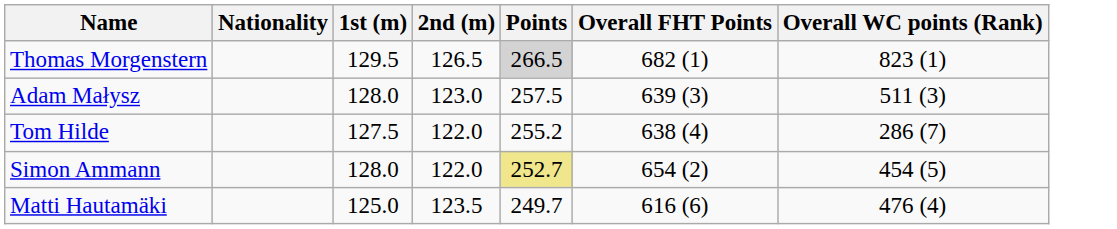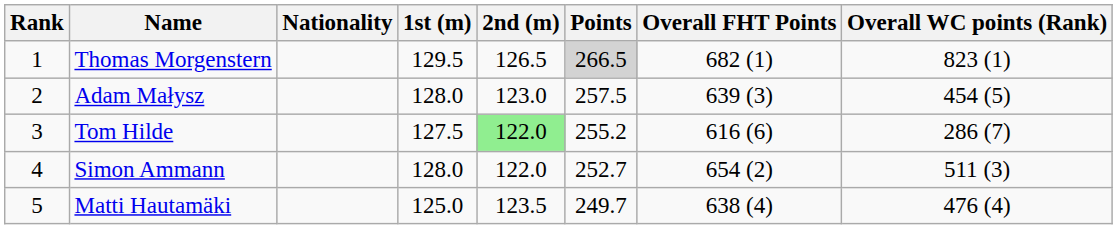+ column: Rank | 1 | 2 | 3 | 4 | 5
Adam Małysz | Overall WC points (Rank): 511 (3) -> 454 (5)
Tom Hilde | 2nd (m): no background -> lightgreen background
Tom Hilde | Overall FHT Points: 638 (4) -> 616 (6)
Simon Ammann | Points: khaki background -> no background
Simon Ammann | Overall WC points (Rank): 454 (5) -> 511 (3)
Matti Hautamäki | Overall FHT Points: 616 (6) -> 638 (4)
